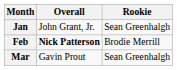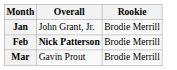Jan | Rookie: Sean Greenhalgh -> Brodie Merrill
Mar | Rookie: Sean Greenhalgh -> Brodie Merrill
